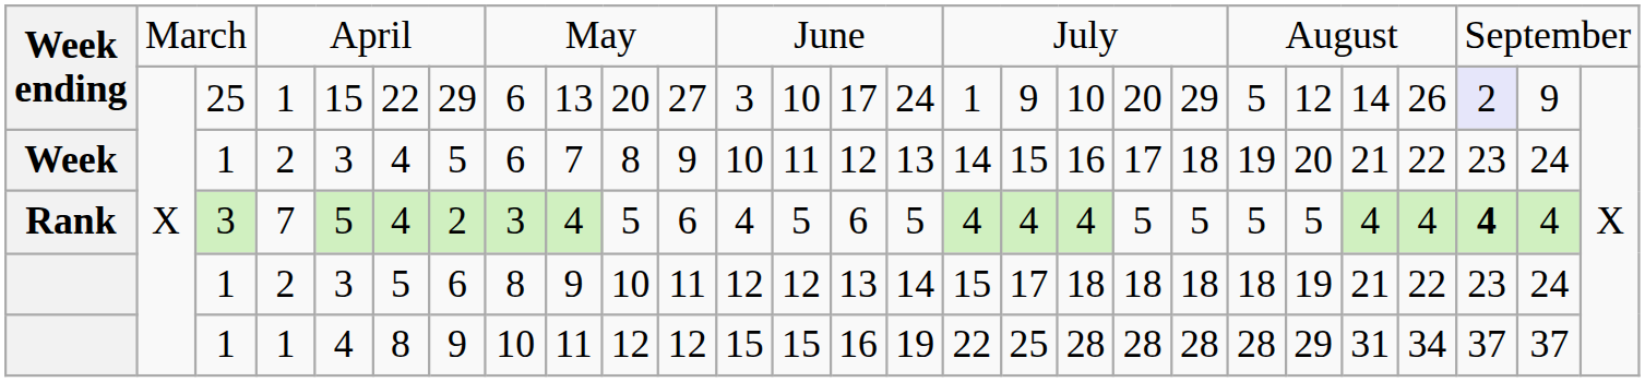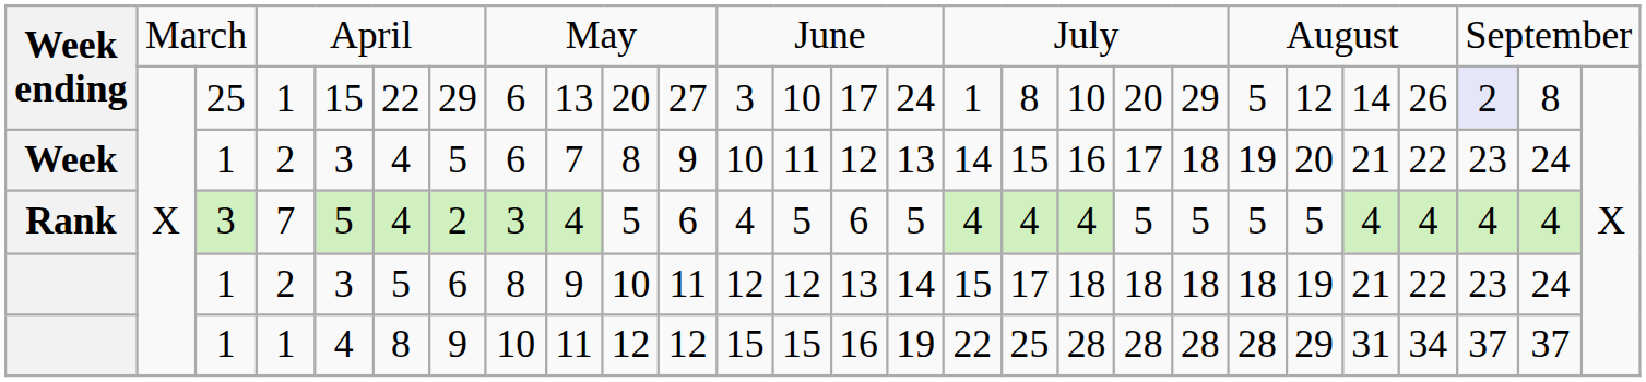Week ending / 1 | column 17: 9 -> 8
Week ending / 1 | column 26: 9 -> 8
Rank | column 25: bold -> normal
